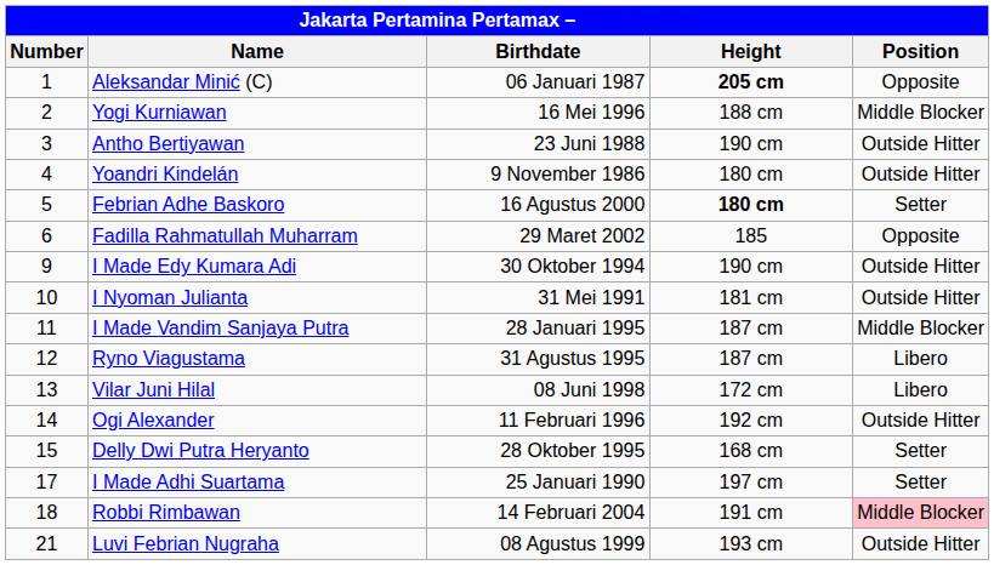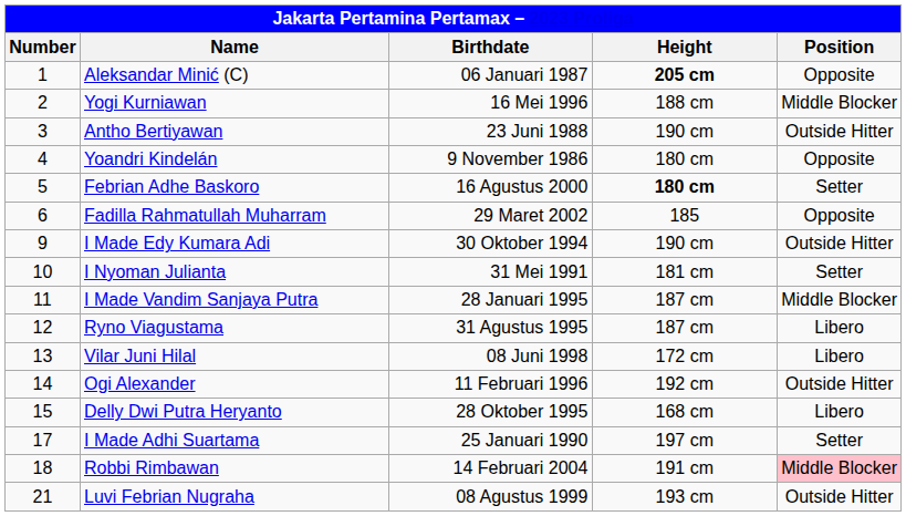Yoandri Kindelán | column 5: Outside Hitter -> Opposite
I Nyoman Julianta | column 5: Outside Hitter -> Setter
Delly Dwi Putra Heryanto | column 5: Setter -> Libero
